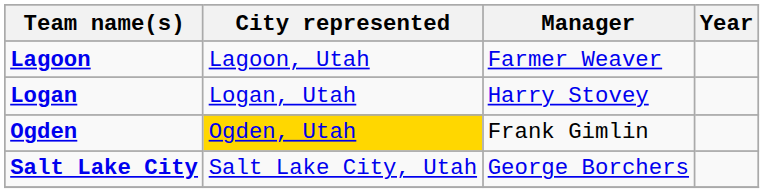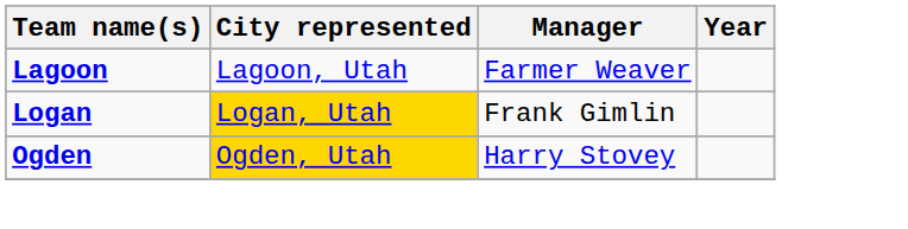Logan | City represented: no background -> gold background
Logan | Manager: Harry Stovey -> Frank Gimlin
Ogden | Manager: Frank Gimlin -> Harry Stovey
- row: Salt Lake City | Salt Lake City, Utah | George Borchers
